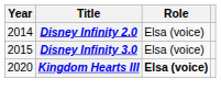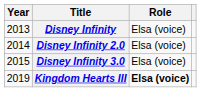+ row: 2013 | Disney Infinity | Elsa (voice)
Kingdom Hearts III | Year: 2020 -> 2019
